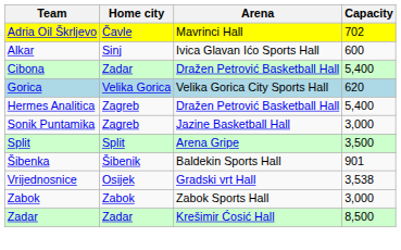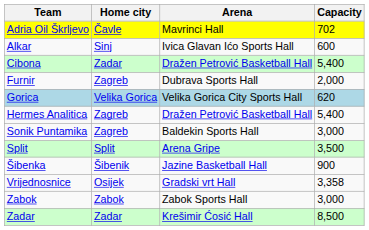+ row: Furnir | Zagreb | Dubrava Sports Hall | 2,000
Sonik Puntamika | Arena: Jazine Basketball Hall -> Baldekin Sports Hall
Šibenka | Arena: Baldekin Sports Hall -> Jazine Basketball Hall
Šibenka | Capacity: 901 -> 900
Vrijednosnice | Capacity: 3,538 -> 3,358
